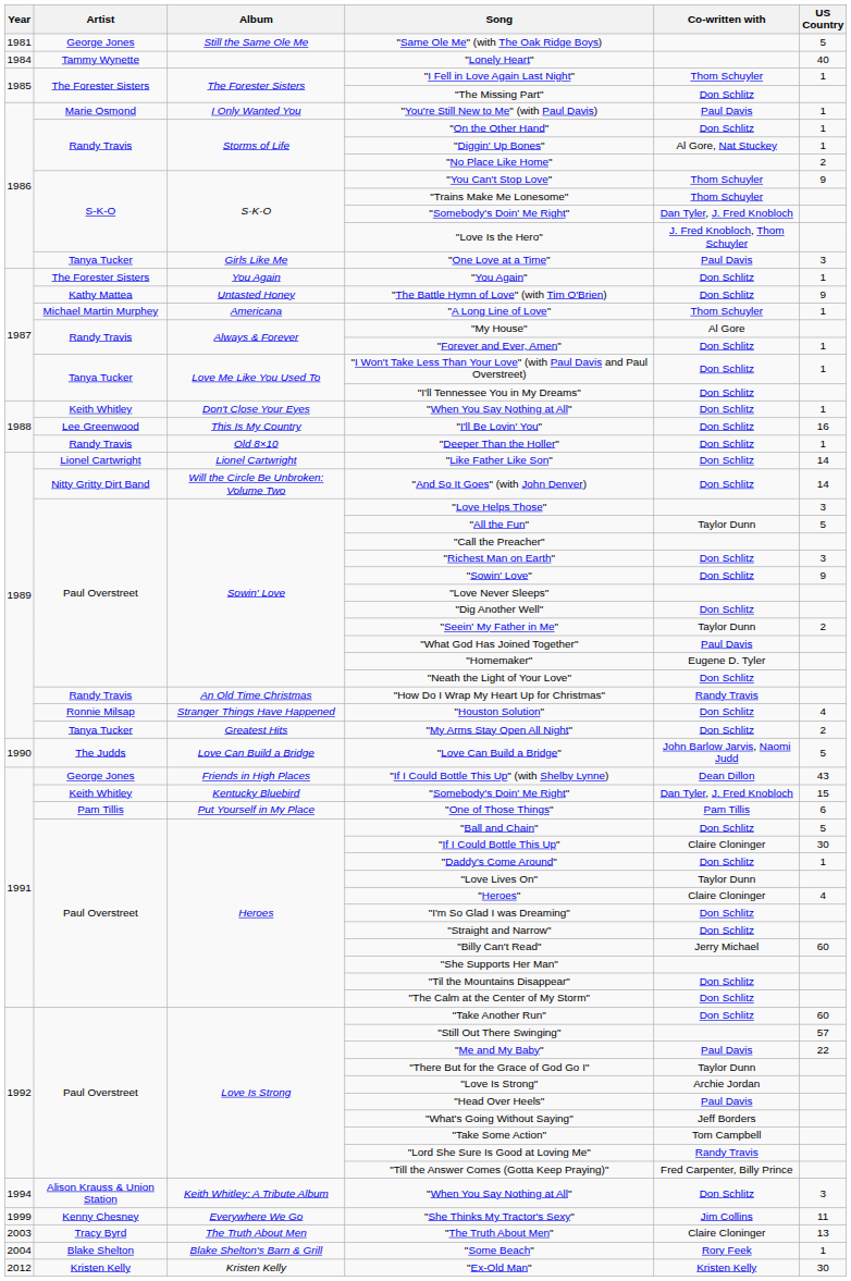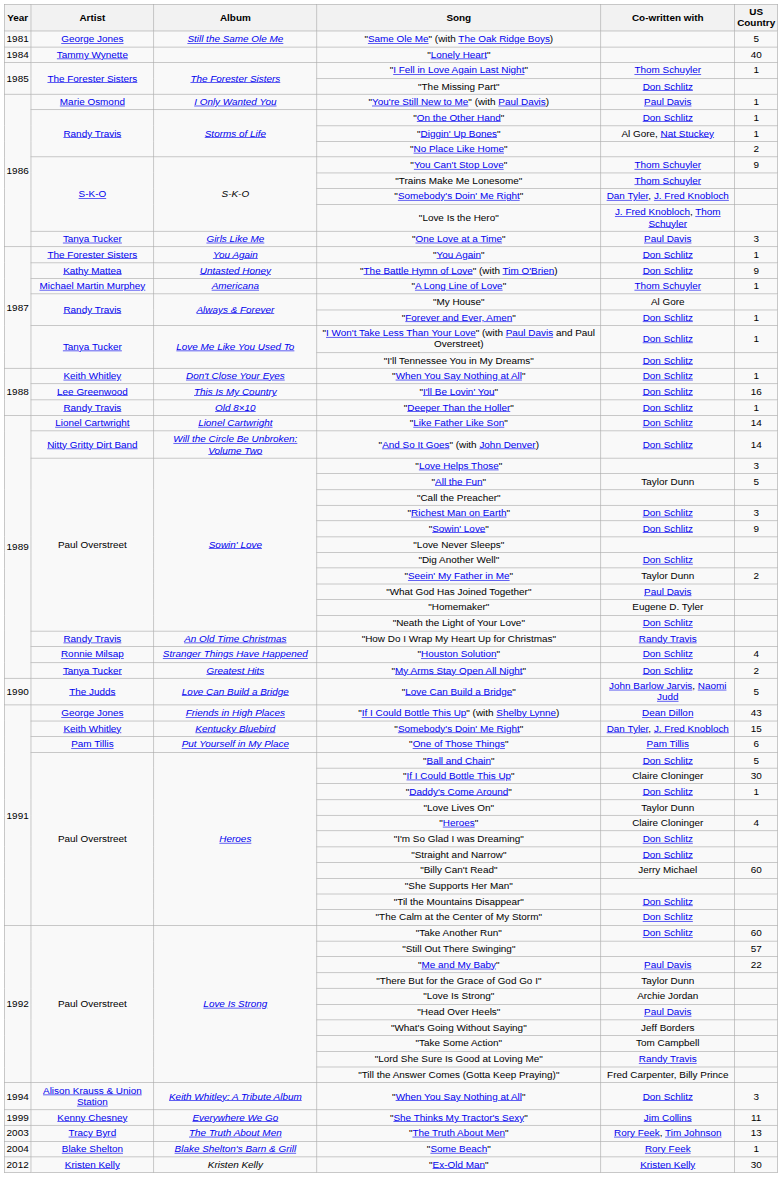"The Truth About Men" | Co-written with: Claire Cloninger -> Rory Feek, Tim Johnson
